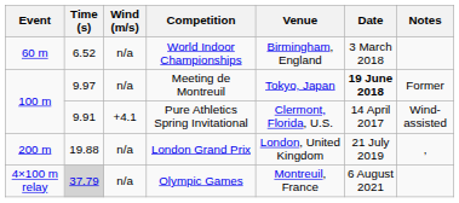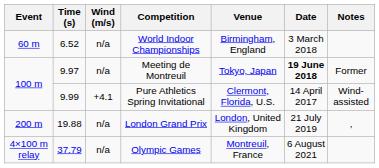Pure Athletics Spring Invitational | Time (s): 9.91 -> 9.99
Olympic Games | Time (s): lightgrey background -> no background
